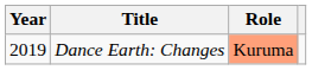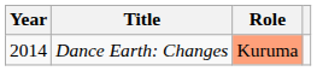Dance Earth: Changes | Year: 2019 -> 2014
